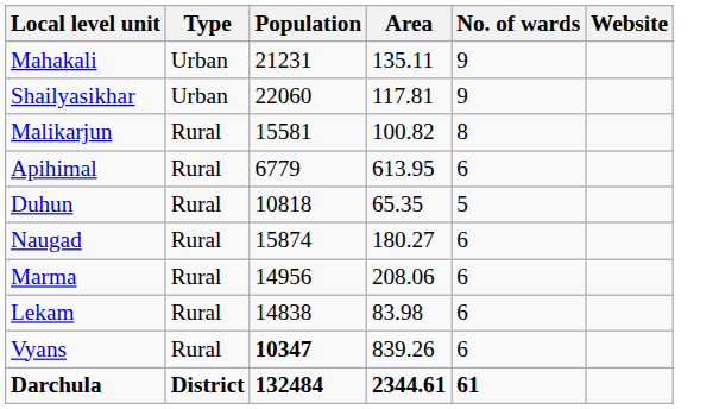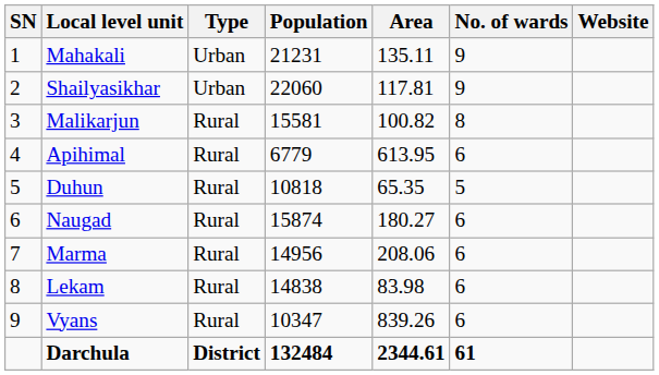+ column: SN | 1 | 2 | 3 | 4 | 5 | 6 | 7 | 8 | 9
Vyans | Population: bold -> normal
